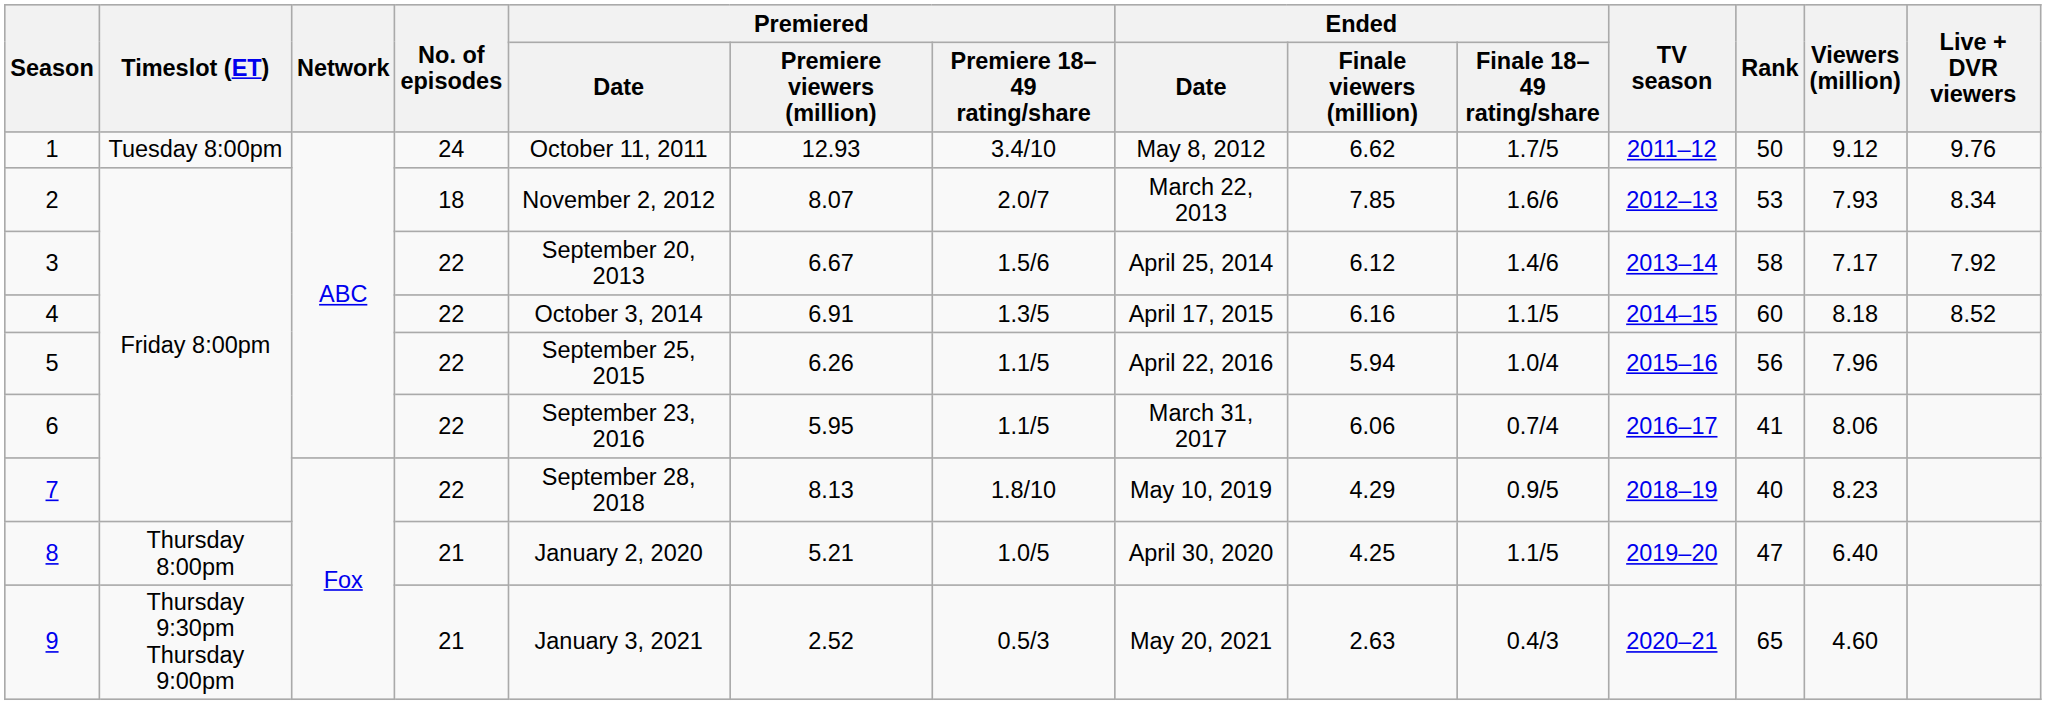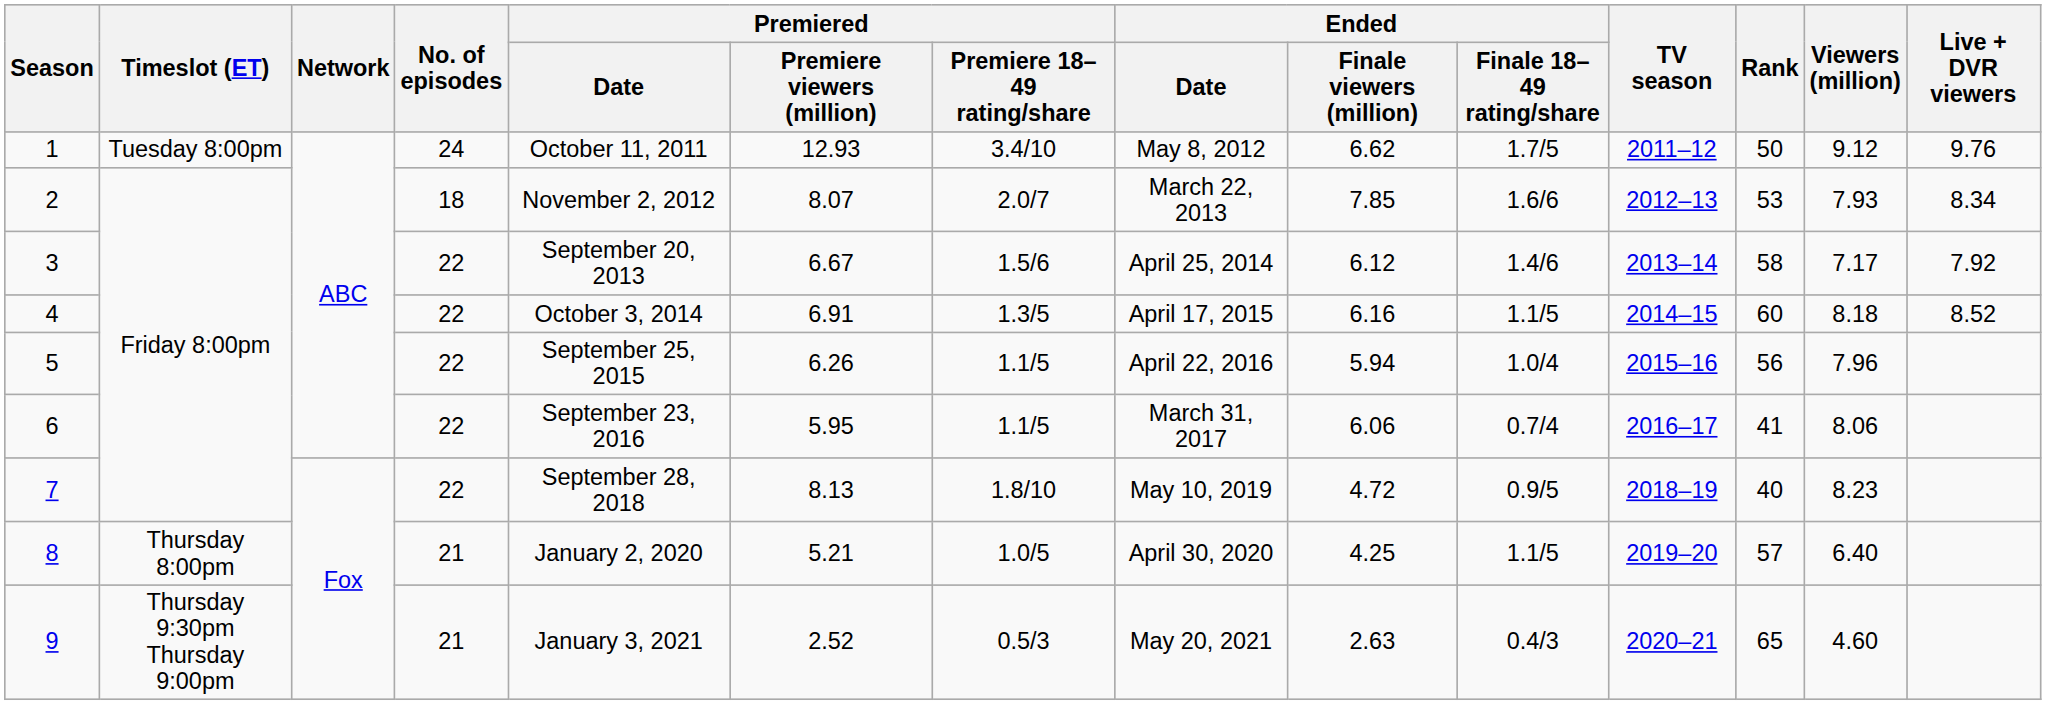7 | Ended / Finale viewers (million): 4.29 -> 4.72
8 | Rank: 47 -> 57
